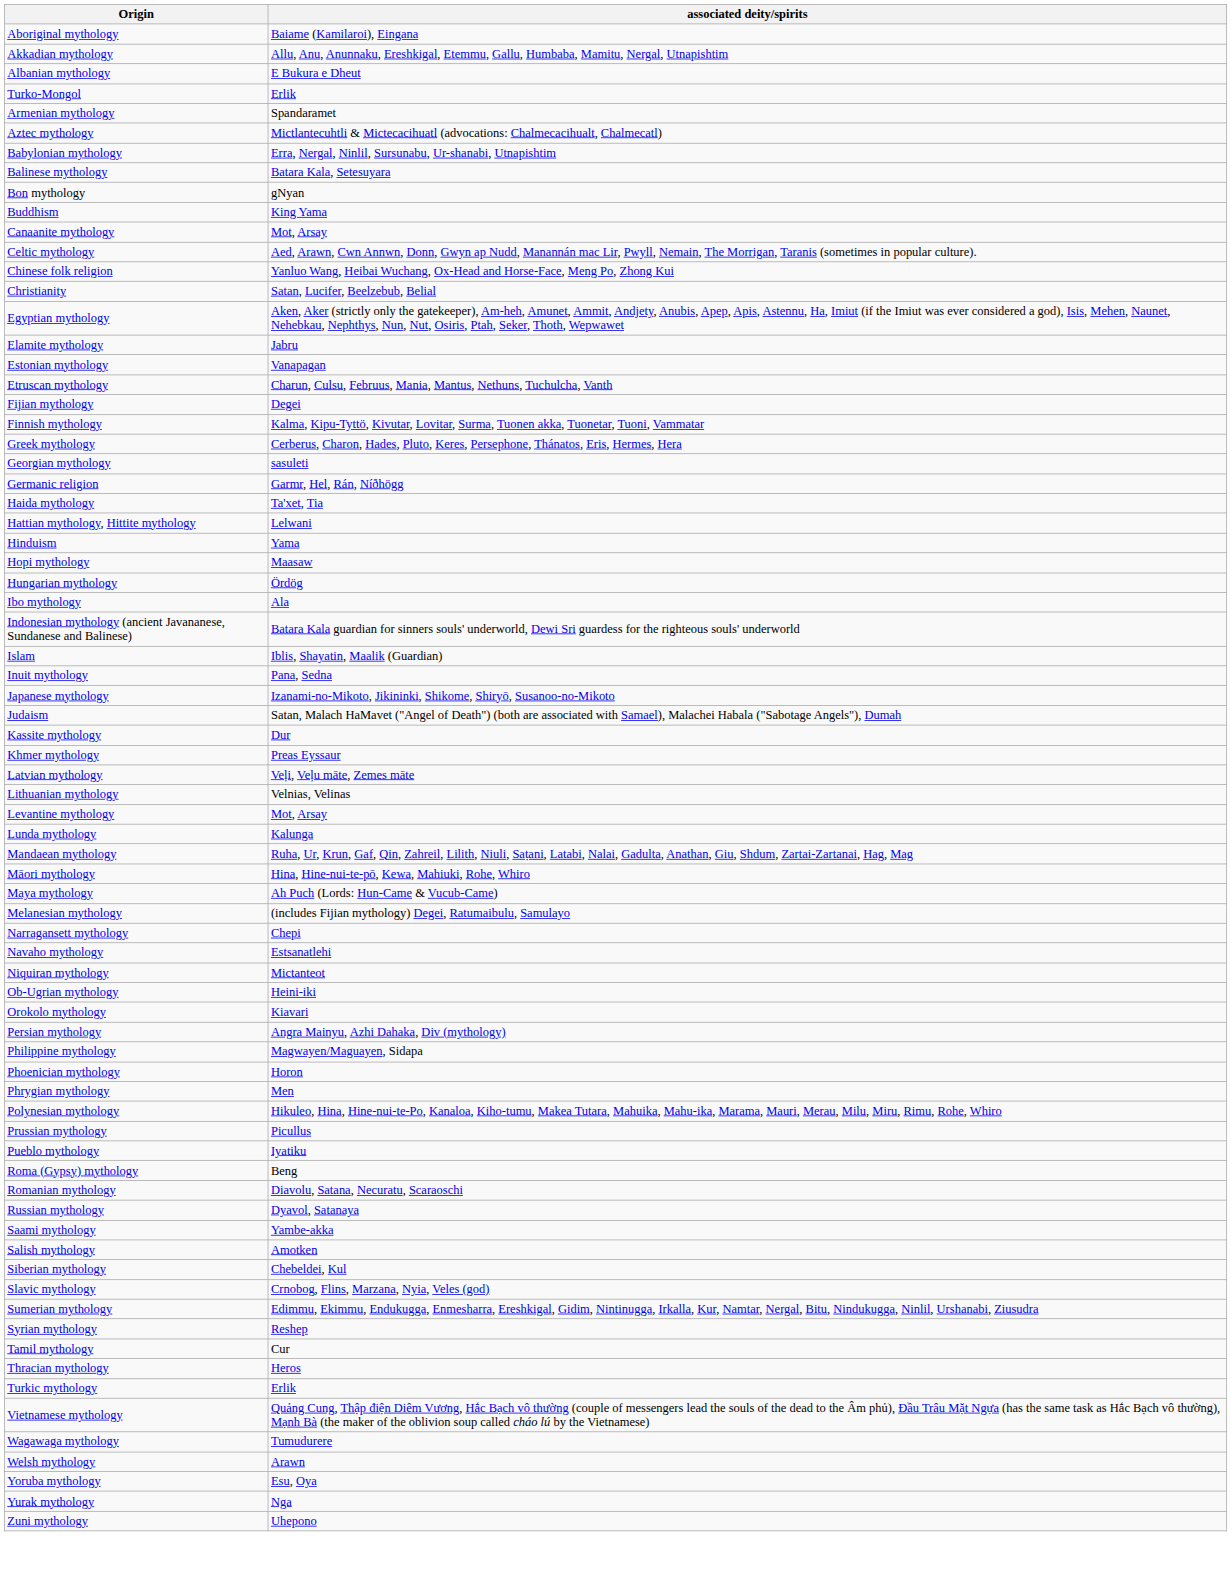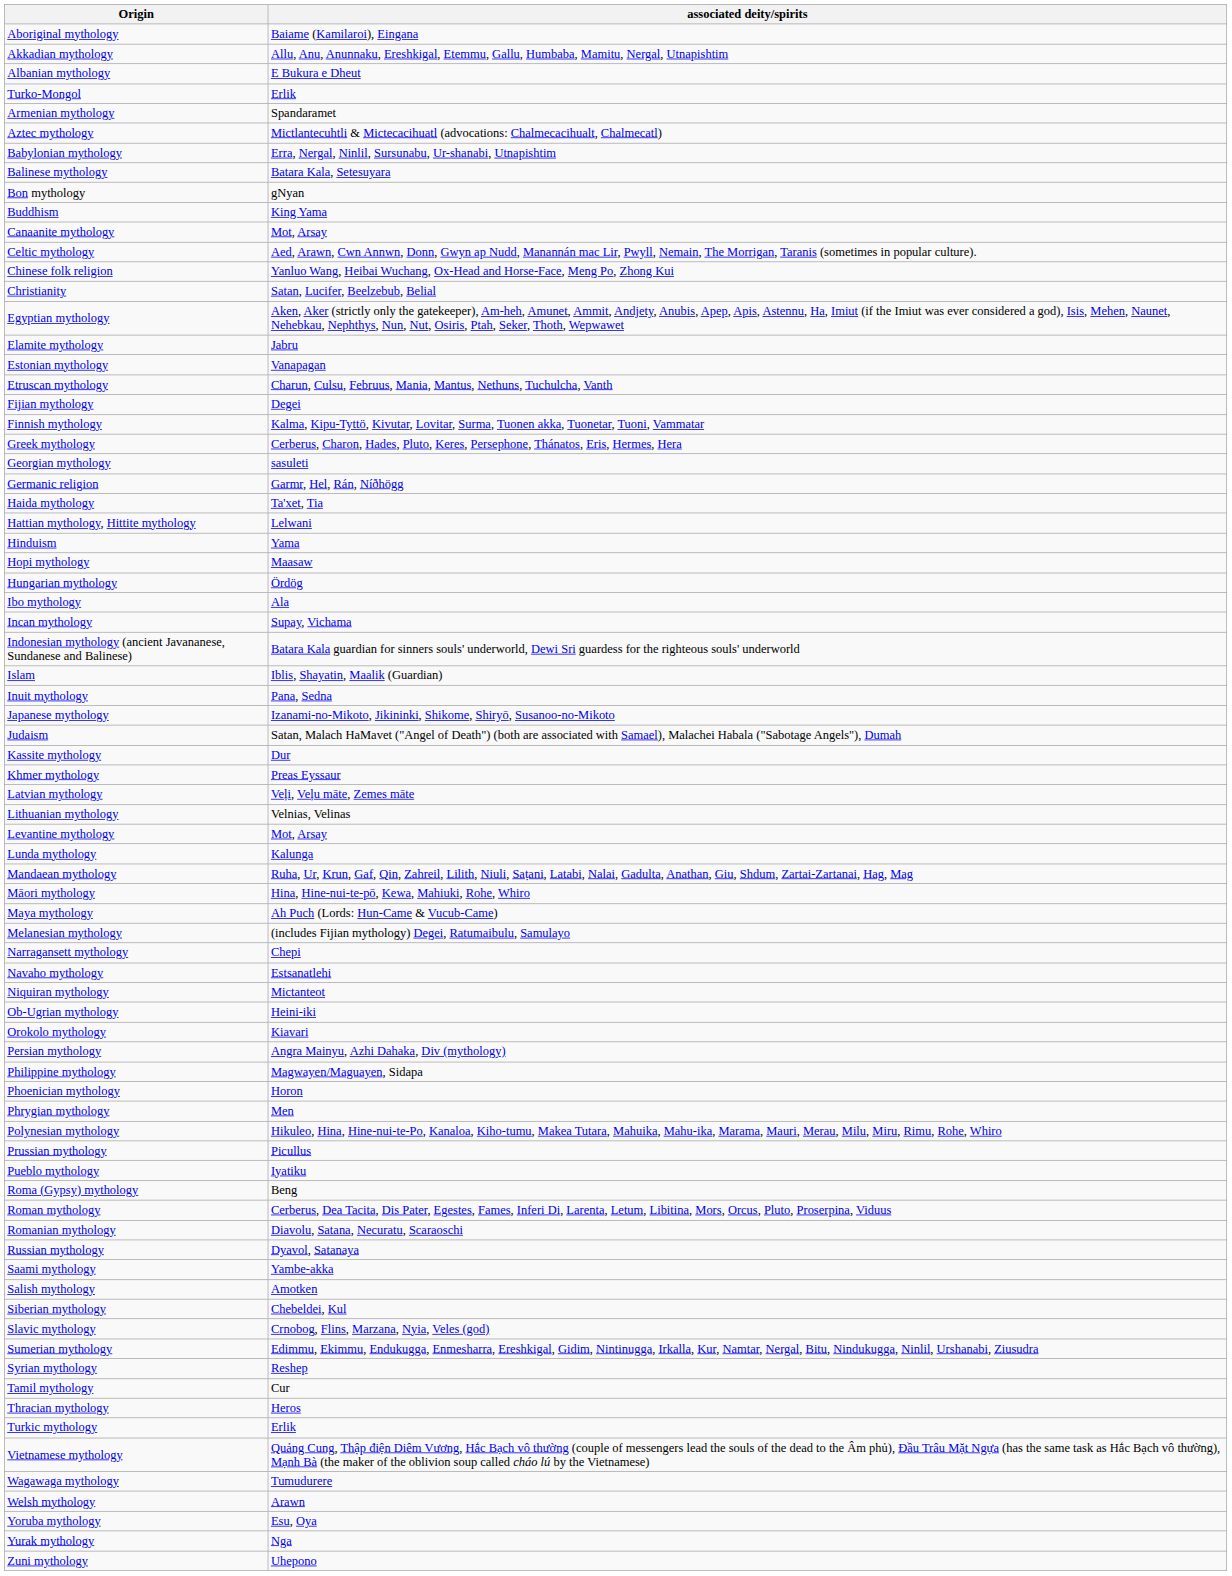+ row: Incan mythology | Supay, Vichama
+ row: Roman mythology | Cerberus, Dea Tacita, Dis Pater, Egestes, Fames, Inferi Di, Larenta, Letum, Libitina, Mors, Orcus, Pluto, Proserpina, Viduus
